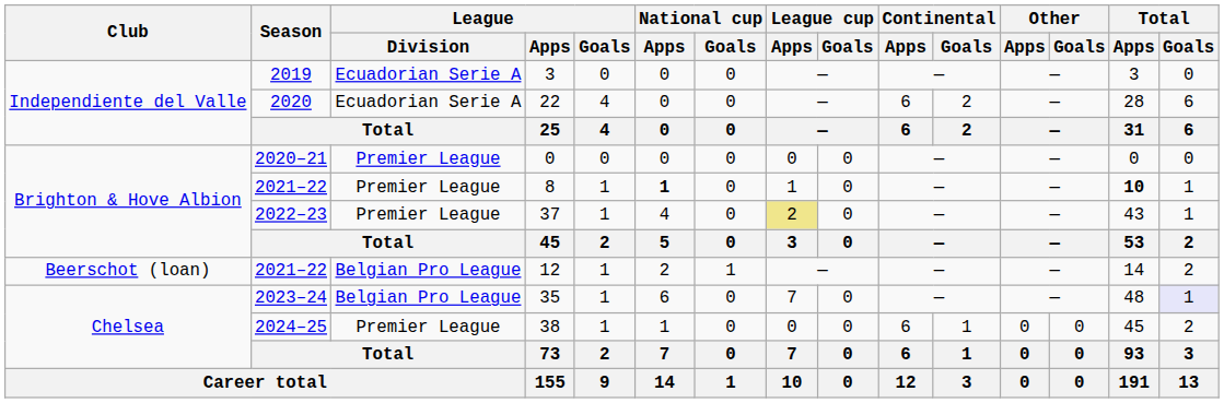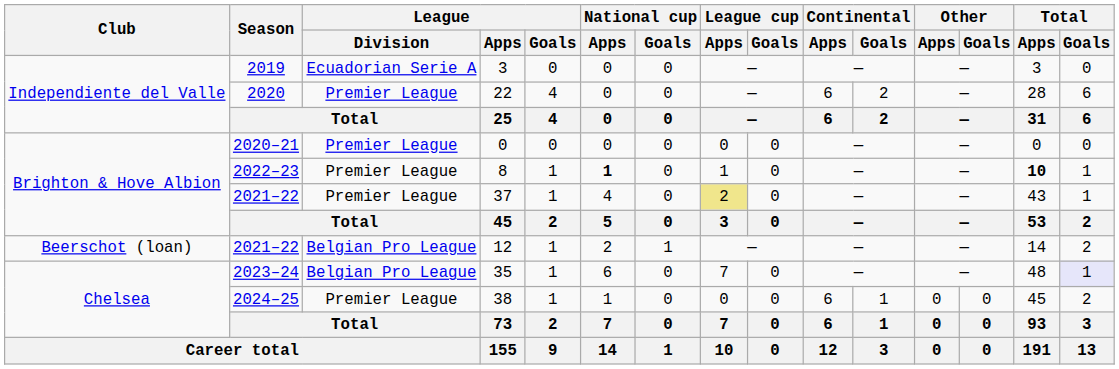22 | League / Division: Ecuadorian Serie A -> Premier League
8 | Season: 2021–22 -> 2022–23
37 | Season: 2022–23 -> 2021–22
